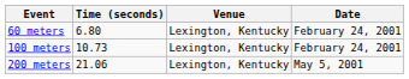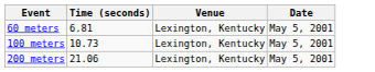60 meters | Time (seconds): 6.80 -> 6.81
60 meters | Date: February 24, 2001 -> May 5, 2001
100 meters | Date: February 24, 2001 -> May 5, 2001
